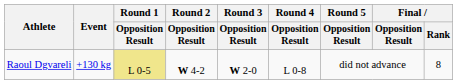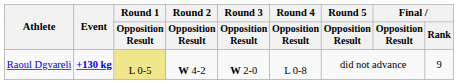Raoul Dgvareli | Event: normal -> bold
Raoul Dgvareli | Final / Rank: 8 -> 9
